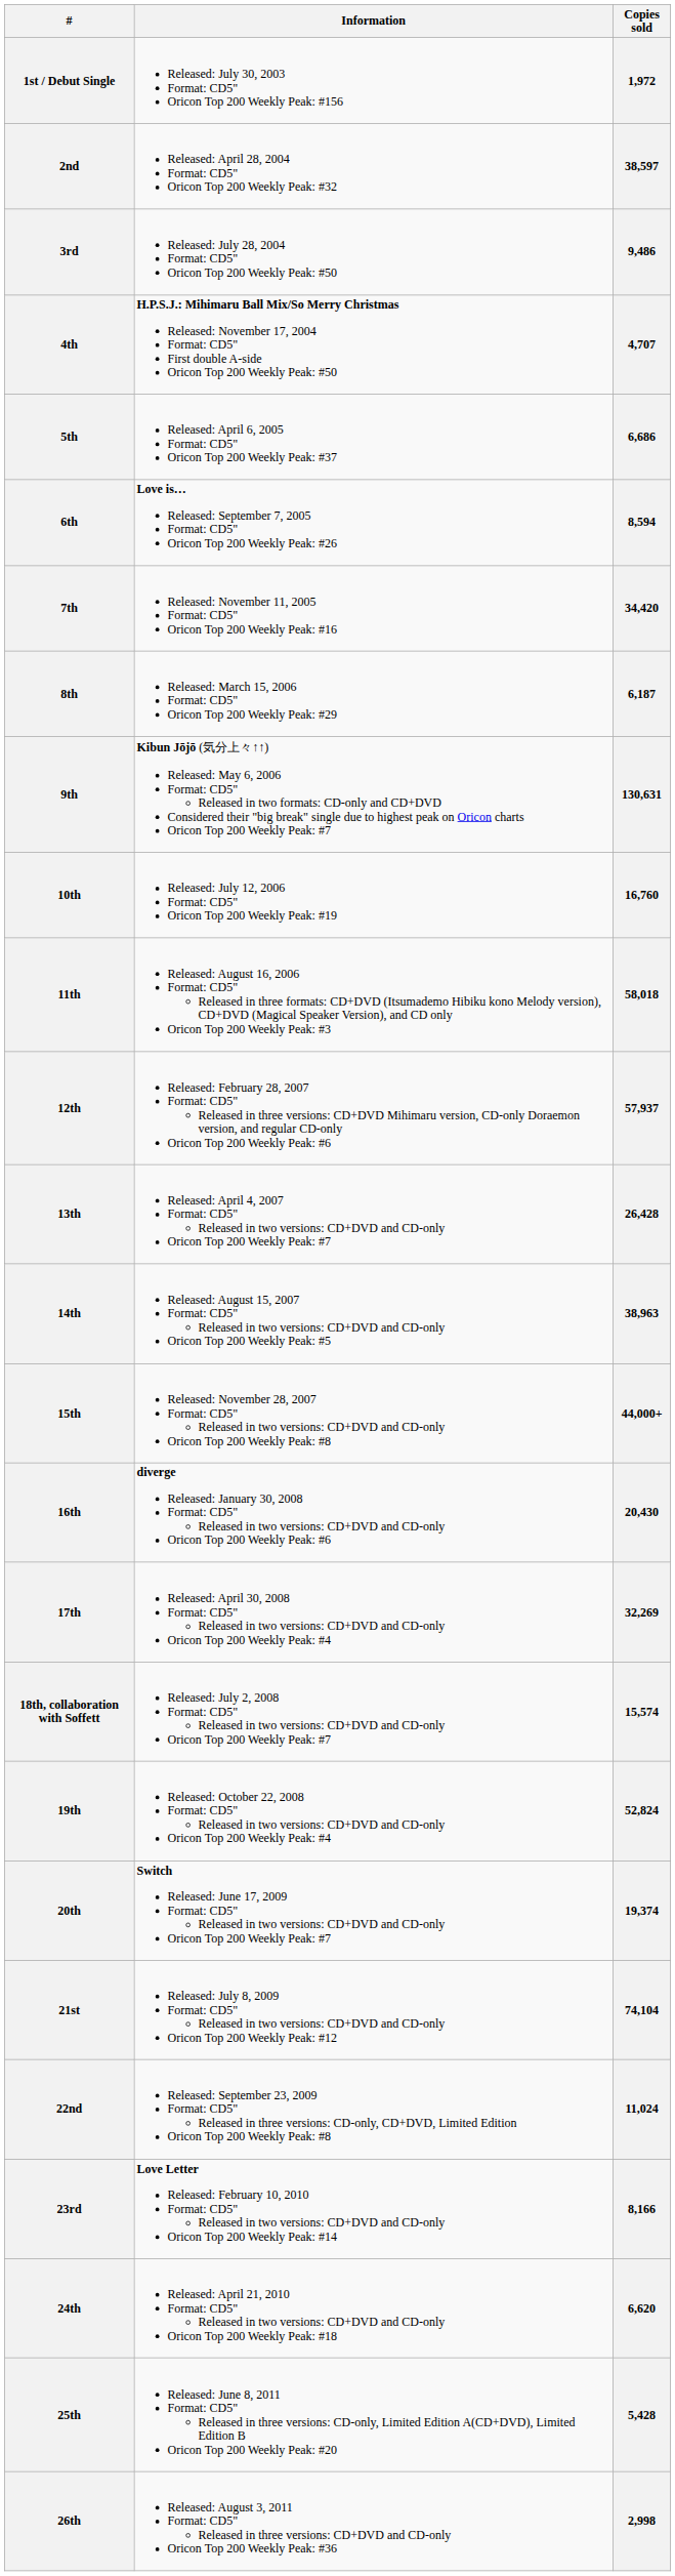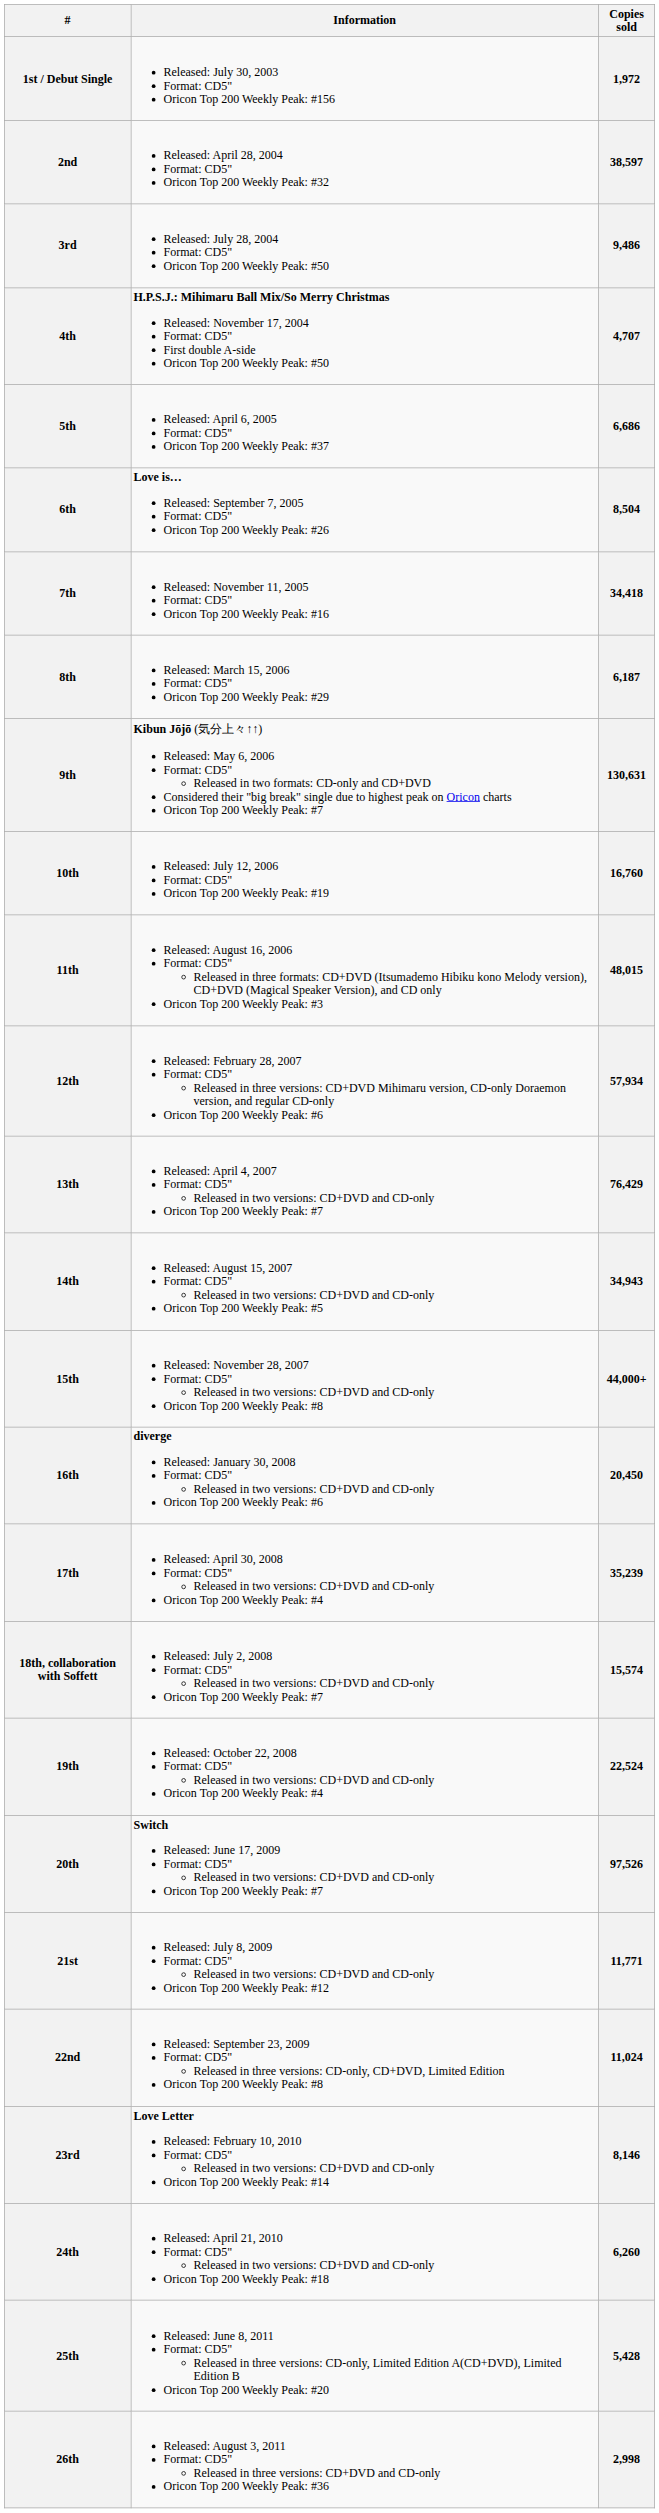6th | Copies sold: 8,594 -> 8,504
7th | Copies sold: 34,420 -> 34,418
11th | Copies sold: 58,018 -> 48,015
12th | Copies sold: 57,937 -> 57,934
13th | Copies sold: 26,428 -> 76,429
14th | Copies sold: 38,963 -> 34,943
16th | Copies sold: 20,430 -> 20,450
17th | Copies sold: 32,269 -> 35,239
19th | Copies sold: 52,824 -> 22,524
20th | Copies sold: 19,374 -> 97,526
21st | Copies sold: 74,104 -> 11,771
23rd | Copies sold: 8,166 -> 8,146
24th | Copies sold: 6,620 -> 6,260
